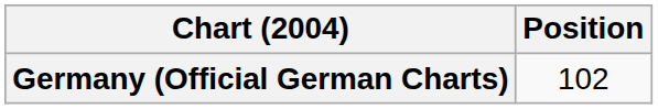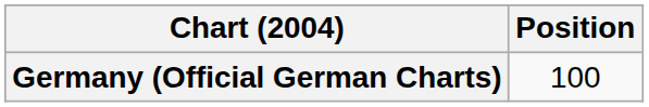Germany (Official German Charts) | Position: 102 -> 100
